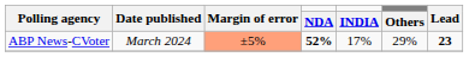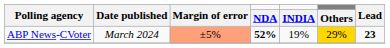ABP News-CVoter | INDIA: 17% -> 19%
ABP News-CVoter | Others: no background -> gold background
